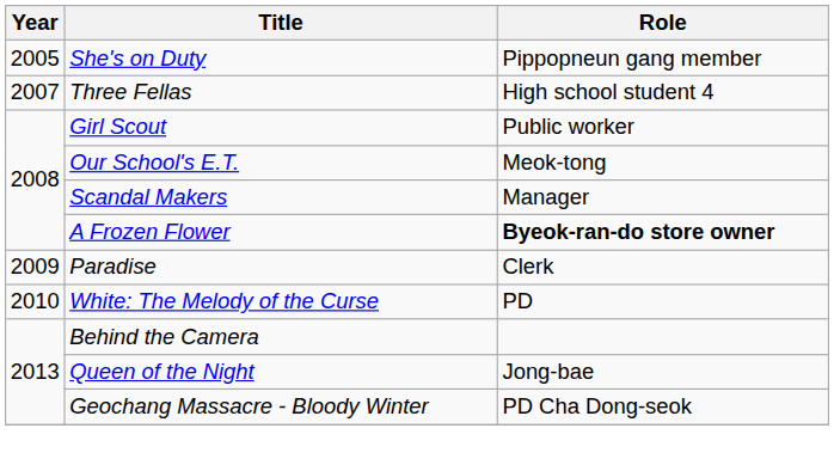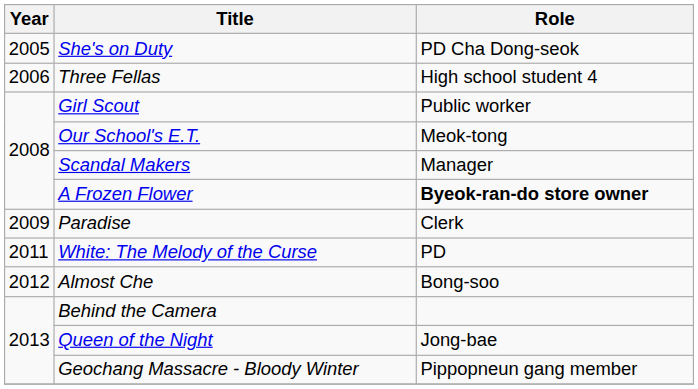She's on Duty | Role: Pippopneun gang member -> PD Cha Dong-seok
Three Fellas | Year: 2007 -> 2006
White: The Melody of the Curse | Year: 2010 -> 2011
+ row: 2012 | Almost Che | Bong-soo
Geochang Massacre - Bloody Winter | Role: PD Cha Dong-seok -> Pippopneun gang member
